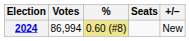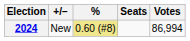columns swapped: Votes <-> +/−
